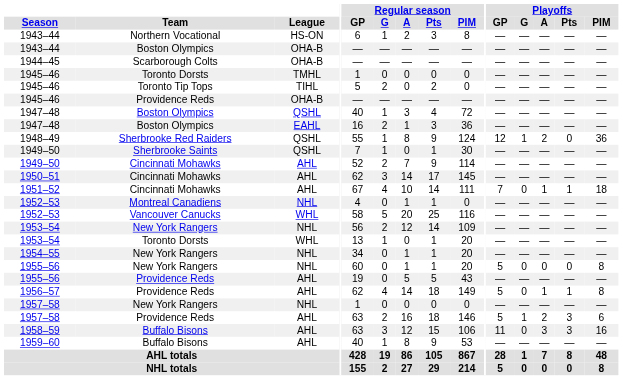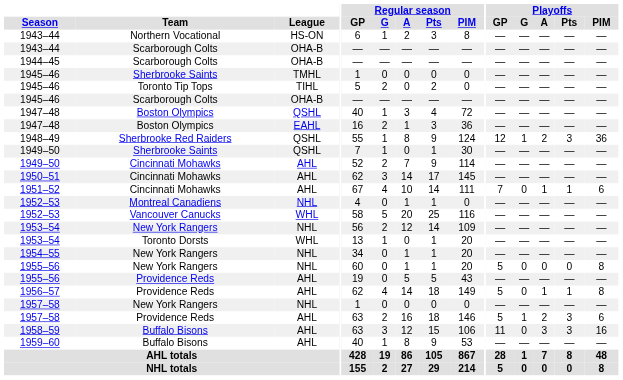1943–44 / OHA-B | Team: Boston Olympics -> Scarborough Colts
1945–46 / TMHL | Team: Toronto Dorsts -> Sherbrooke Saints
1945–46 / OHA-B | Team: Providence Reds -> Scarborough Colts
1948–49 | Playoffs / Pts: 0 -> 3
1951–52 | Playoffs / PIM: 18 -> 6
